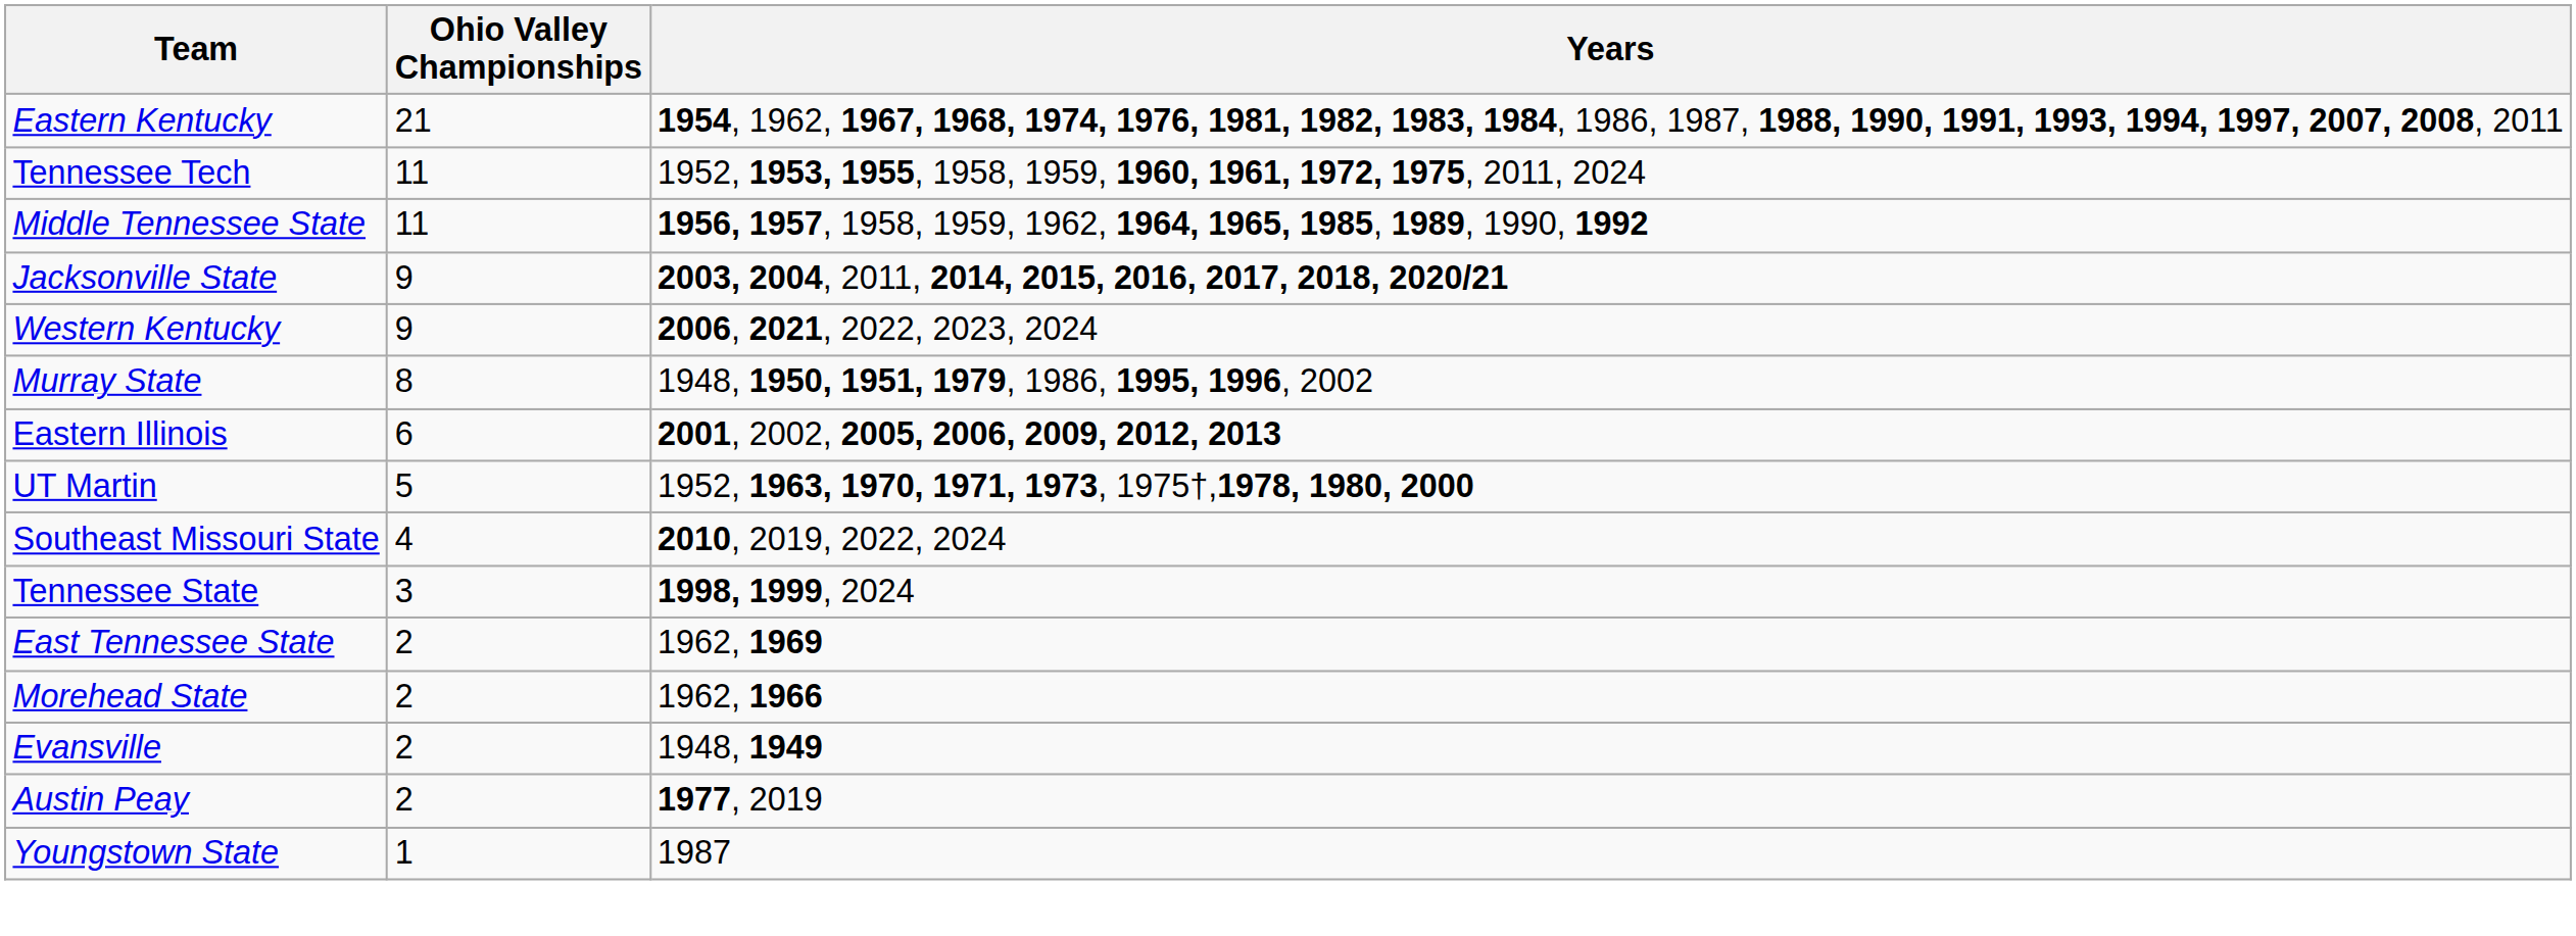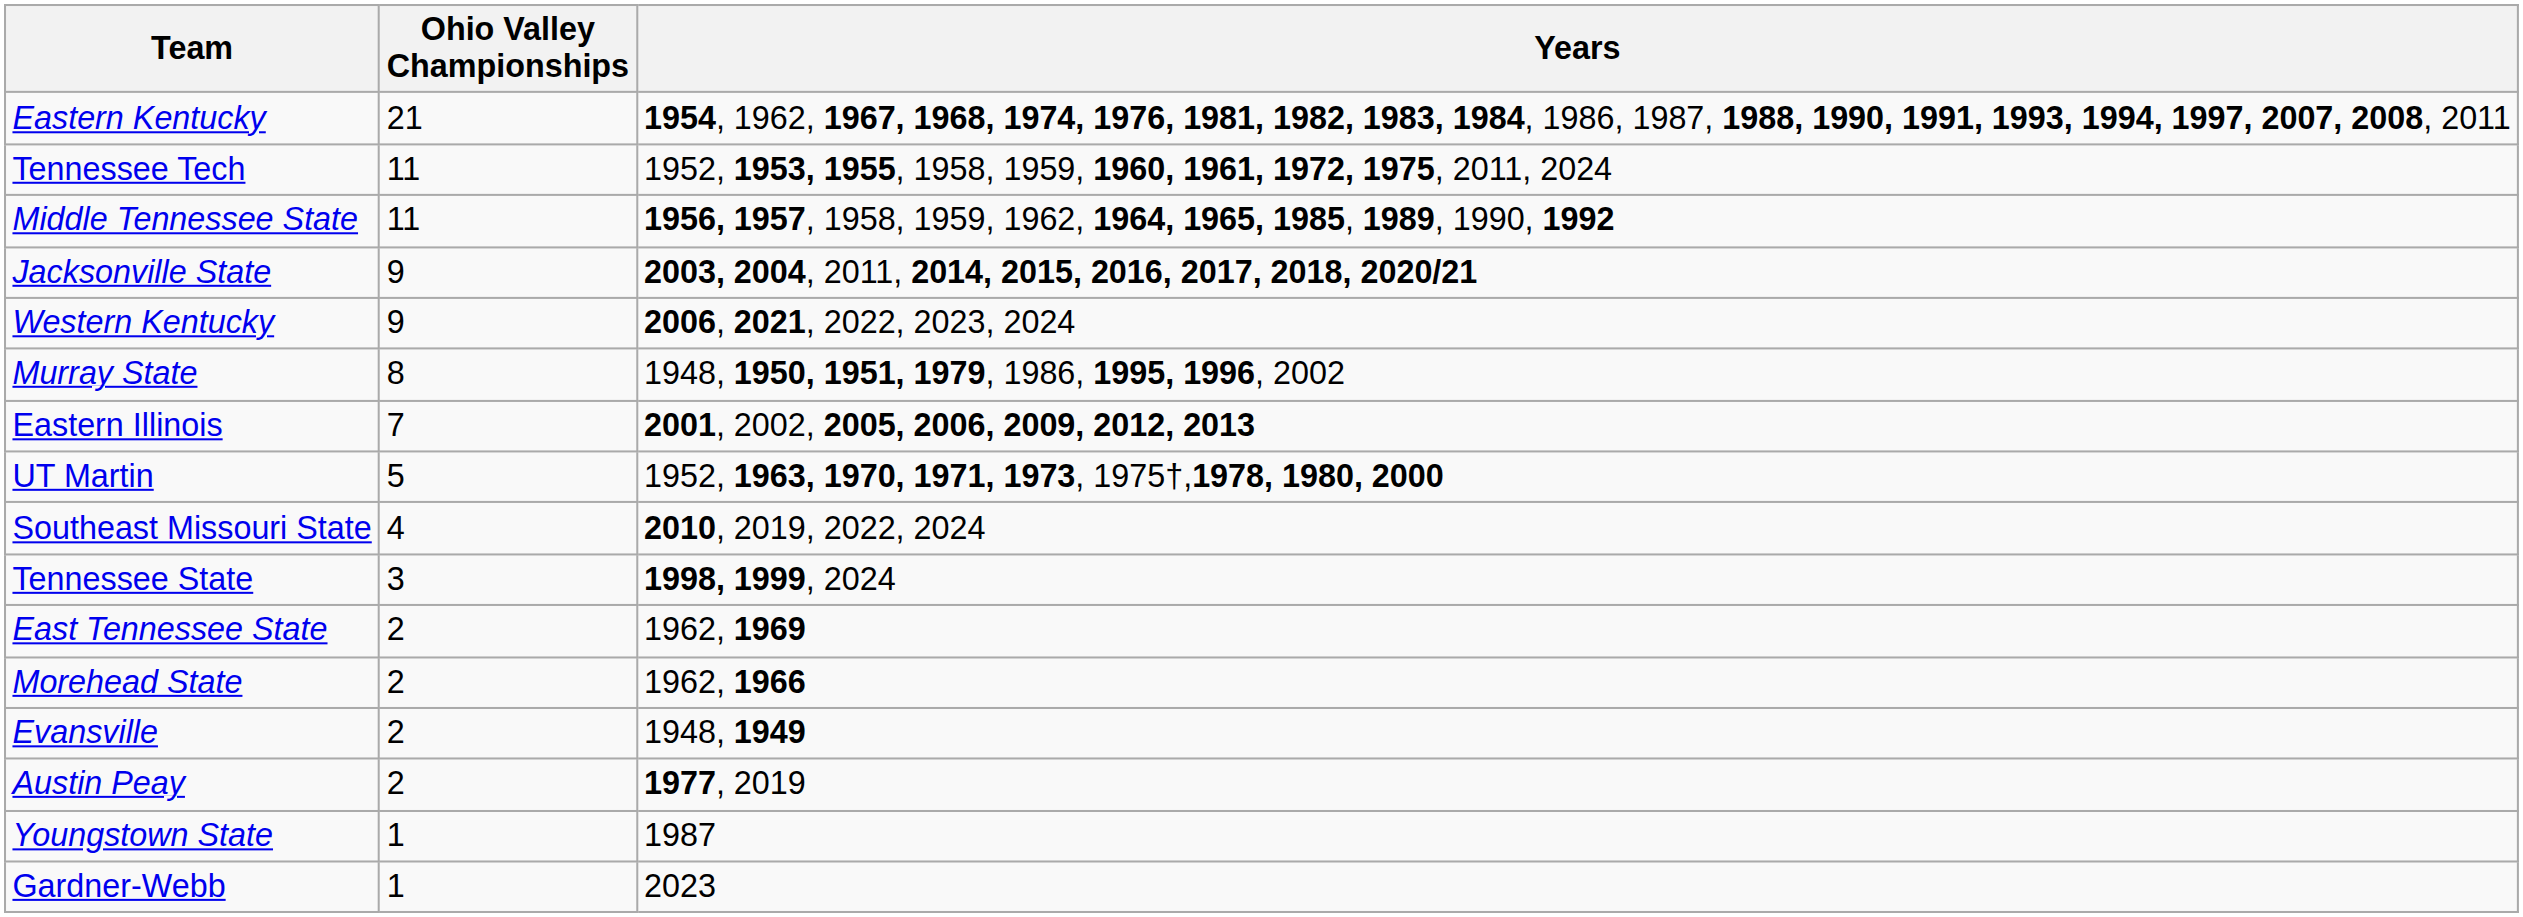Eastern Illinois | Ohio Valley Championships: 6 -> 7
+ row: Gardner-Webb | 1 | 2023
